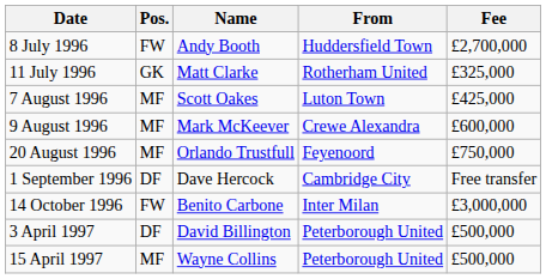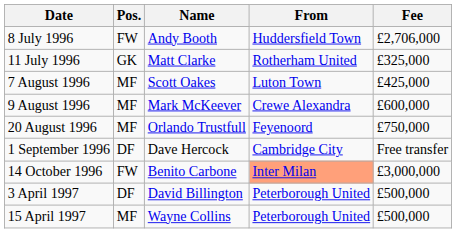8 July 1996 | Fee: £2,700,000 -> £2,706,000
14 October 1996 | From: no background -> lightsalmon background
